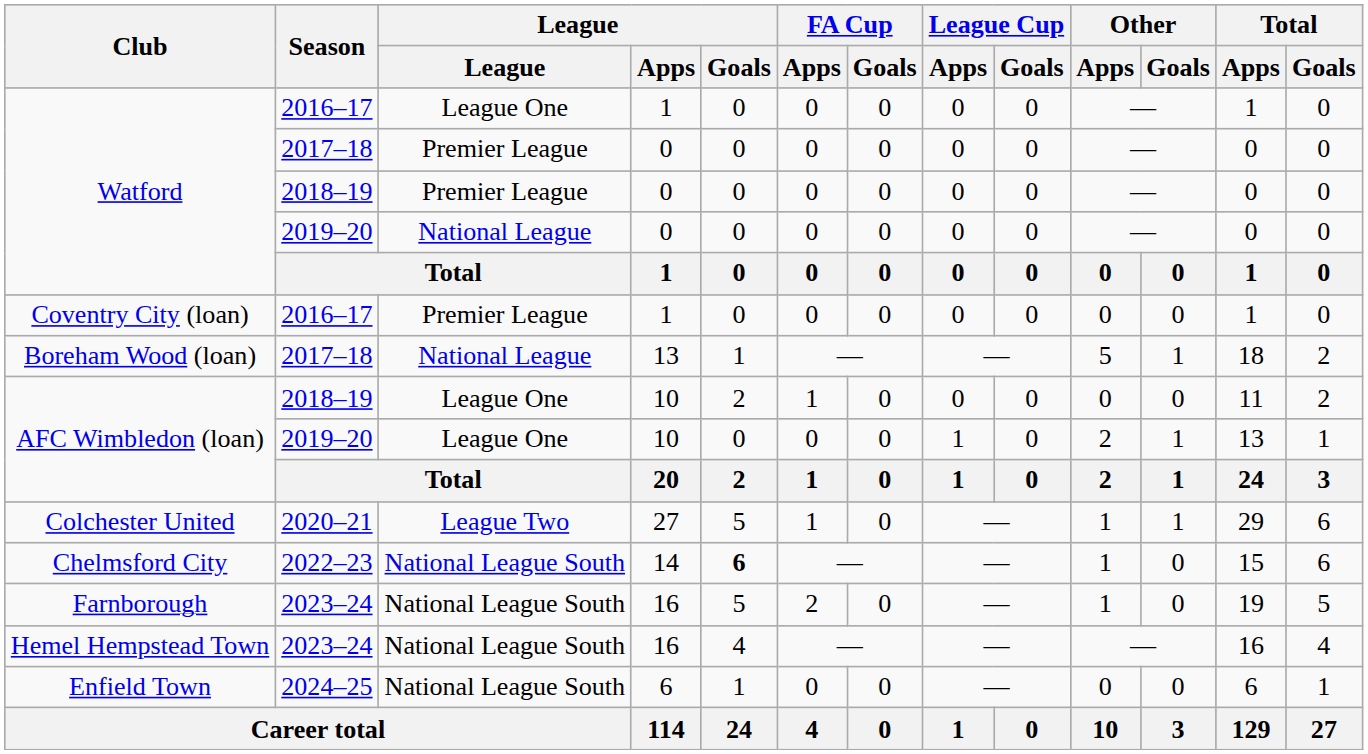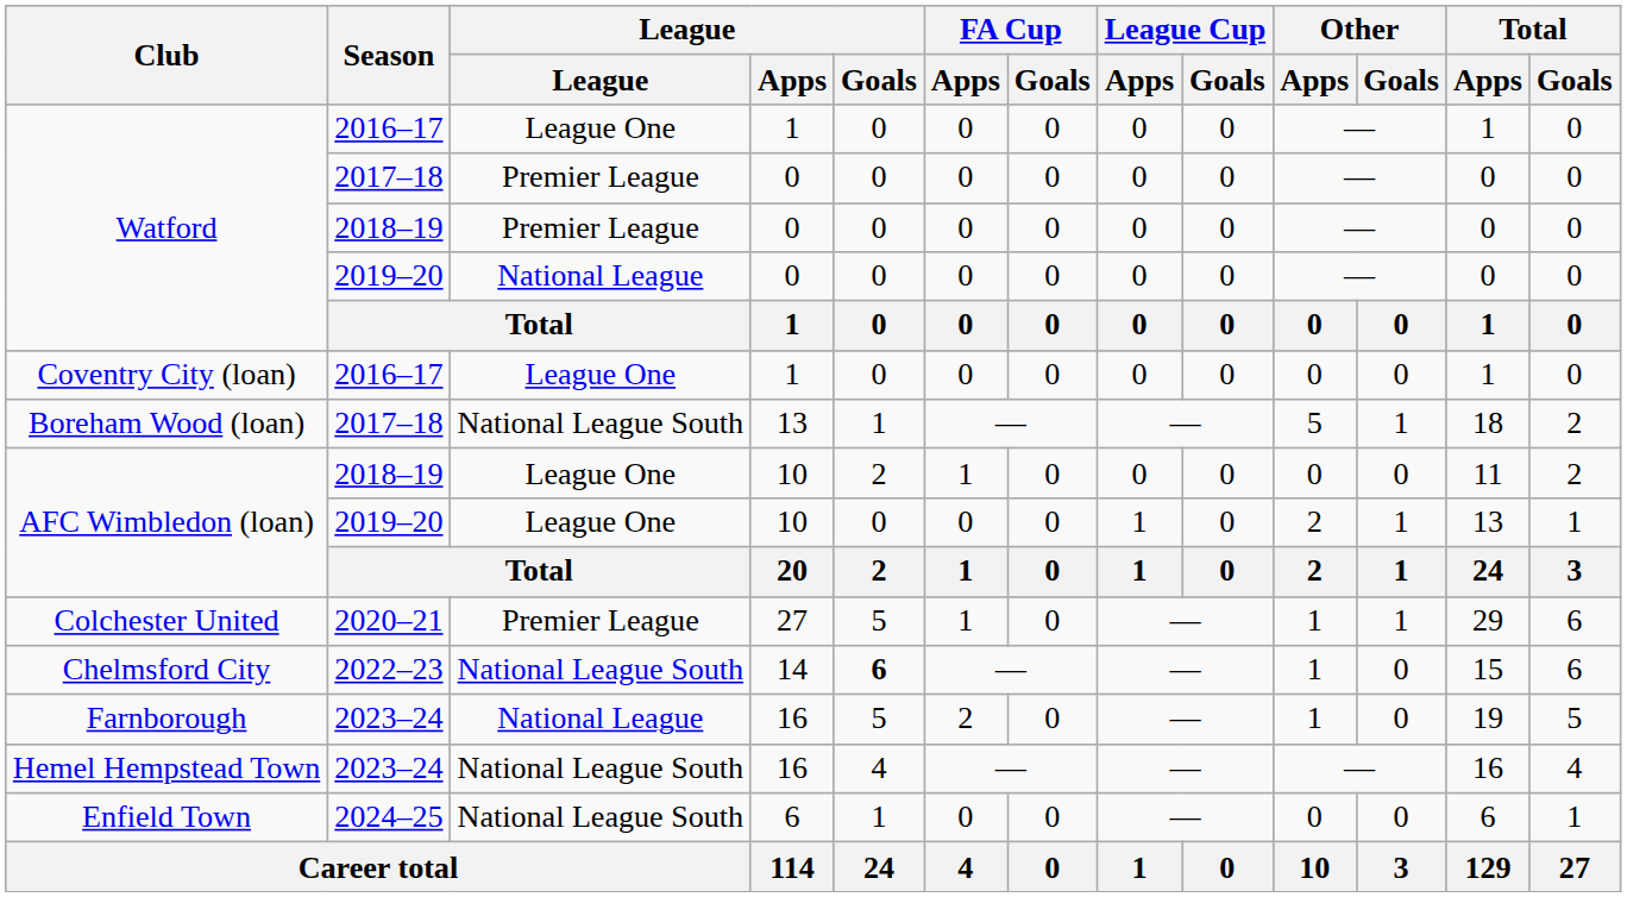Coventry City (loan) | League: Premier League -> League One
Boreham Wood (loan) | League: National League -> National League South
Colchester United | League: League Two -> Premier League
Farnborough | League: National League South -> National League
